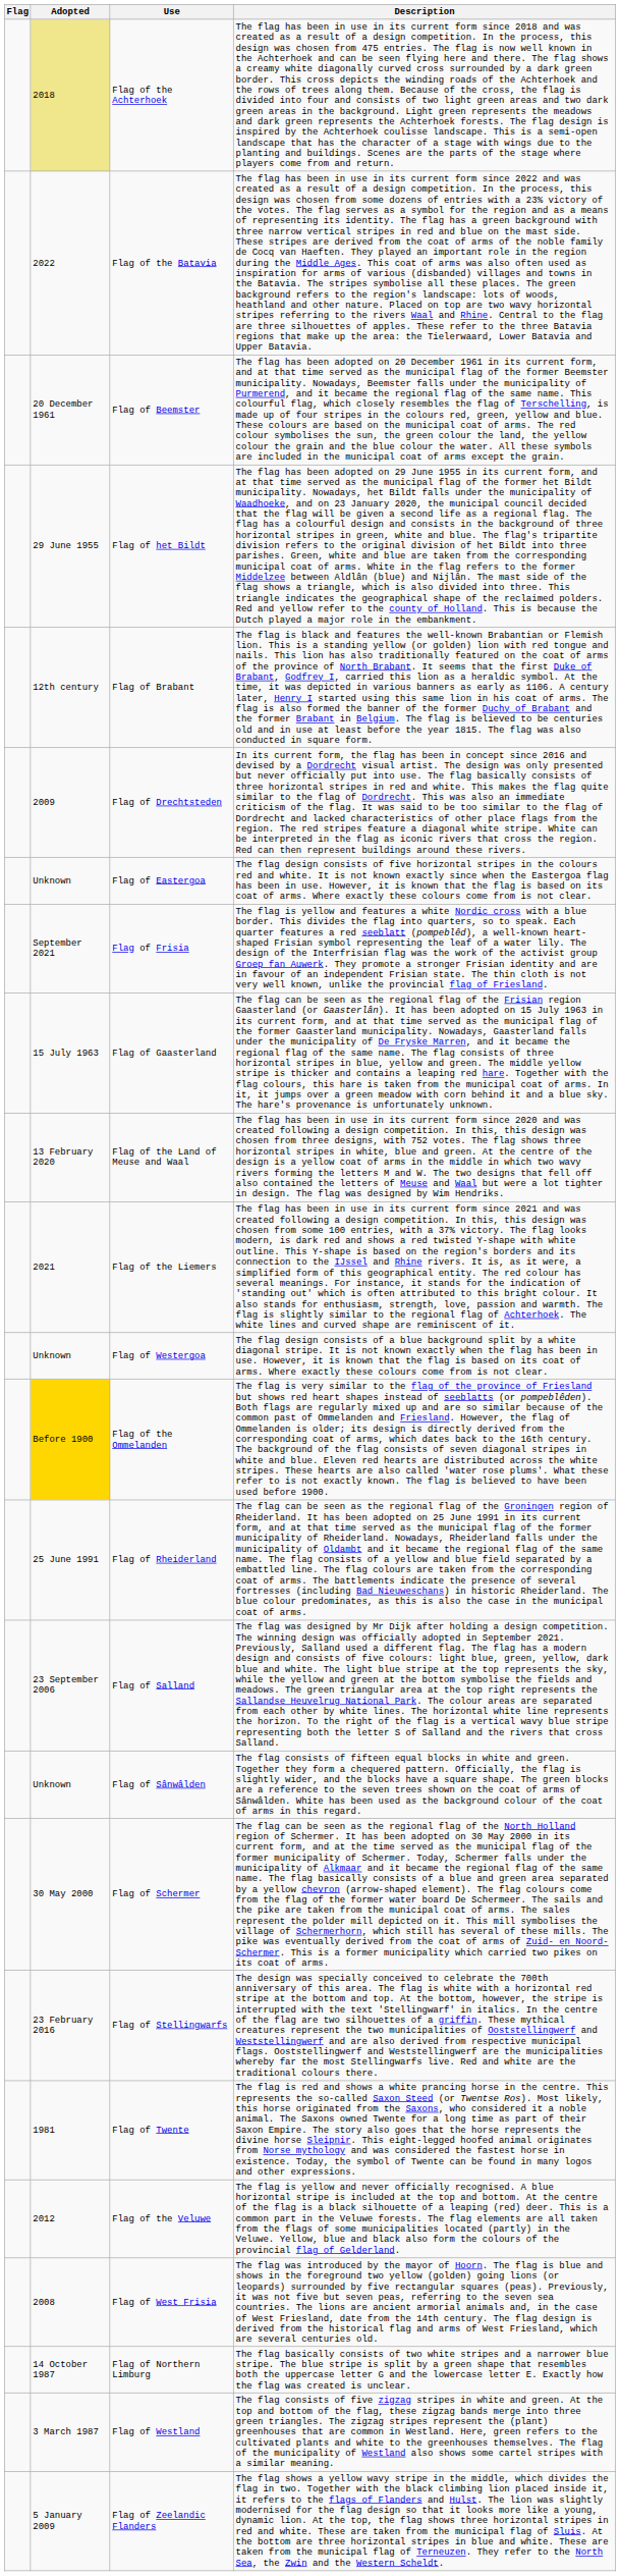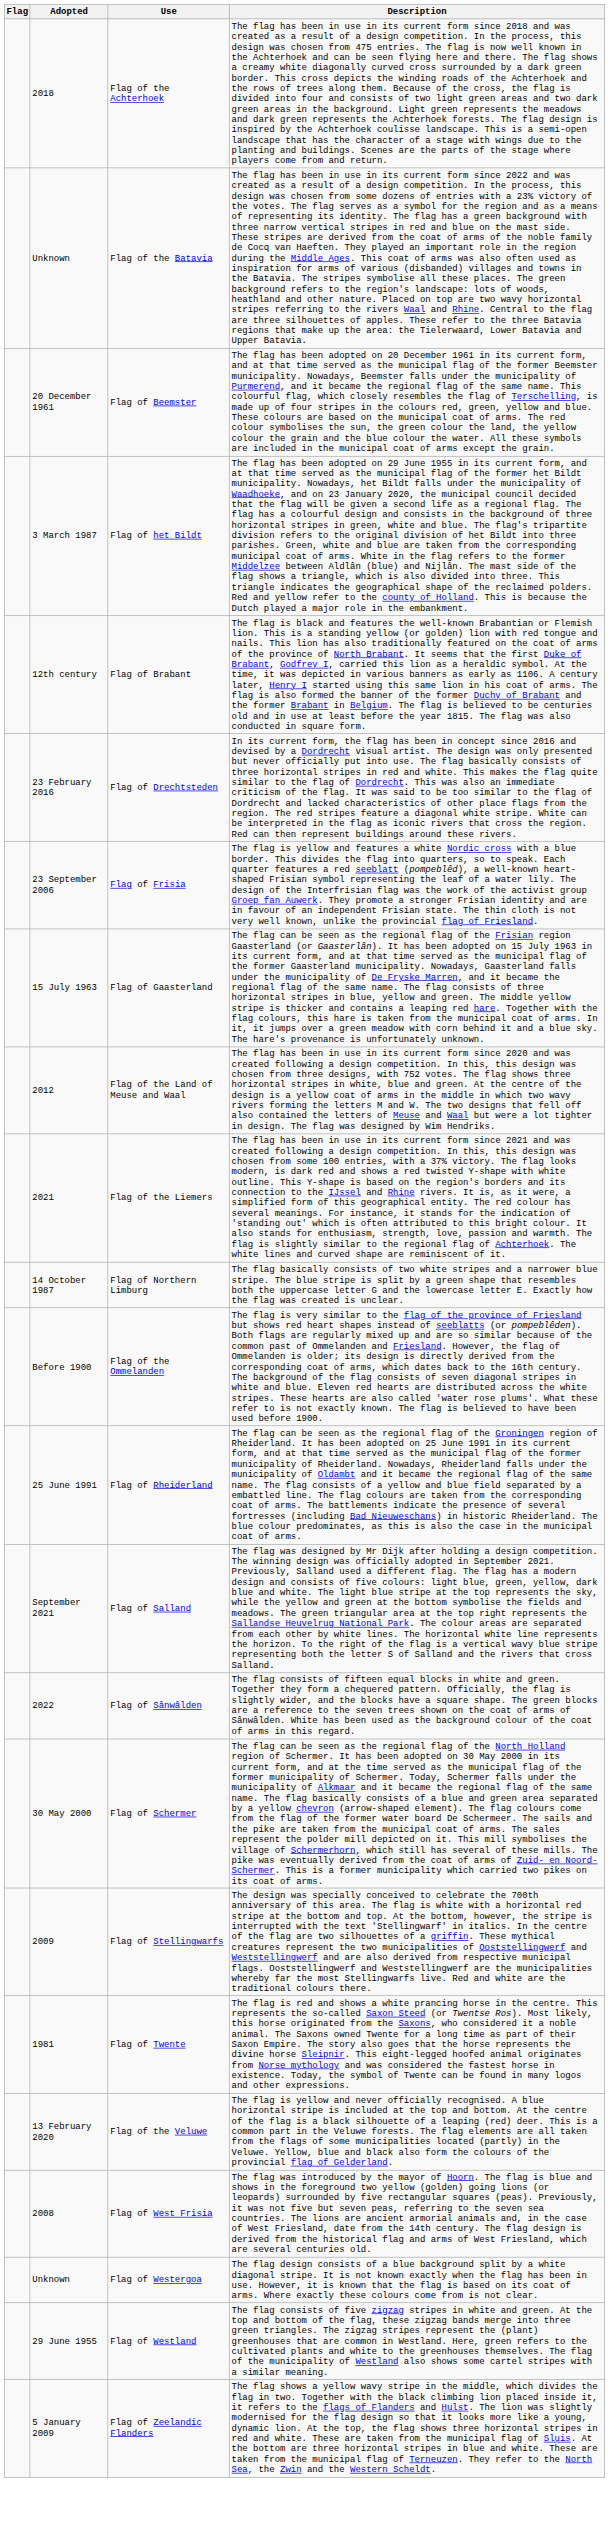Flag of the Achterhoek | Adopted: khaki background -> no background
Flag of the Batavia | Adopted: 2022 -> Unknown
Flag of het Bildt | Adopted: 29 June 1955 -> 3 March 1987
Flag of Drechtsteden | Adopted: 2009 -> 23 February 2016
- row: Unknown | Flag of Eastergoa | The flag design consists of five horizontal stripes in the colours red and white. It is not known exactly since when the Eastergoa flag has been in use. However, it is known that the flag is based on its coat of arms. Where exactly these colours come from is not clear.
Flag of Frisia | Adopted: September 2021 -> 23 September 2006
Flag of the Land of Meuse and Waal | Adopted: 13 February 2020 -> 2012
rows swapped: Flag of Northern Limburg <-> Flag of Westergoa
Flag of the Ommelanden | Adopted: gold background -> no background
Flag of Salland | Adopted: 23 September 2006 -> September 2021
Flag of Sânwâlden | Adopted: Unknown -> 2022
Flag of Stellingwarfs | Adopted: 23 February 2016 -> 2009
Flag of the Veluwe | Adopted: 2012 -> 13 February 2020
Flag of Westland | Adopted: 3 March 1987 -> 29 June 1955
